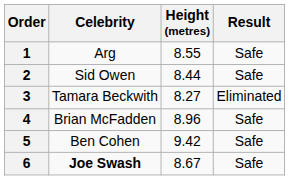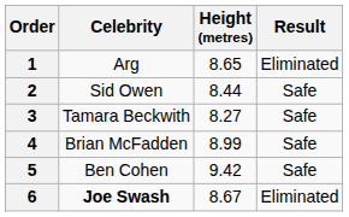1 | Height (metres): 8.55 -> 8.65
1 | Result: Safe -> Eliminated
3 | Result: Eliminated -> Safe
4 | Height (metres): 8.96 -> 8.99
6 | Result: Safe -> Eliminated
